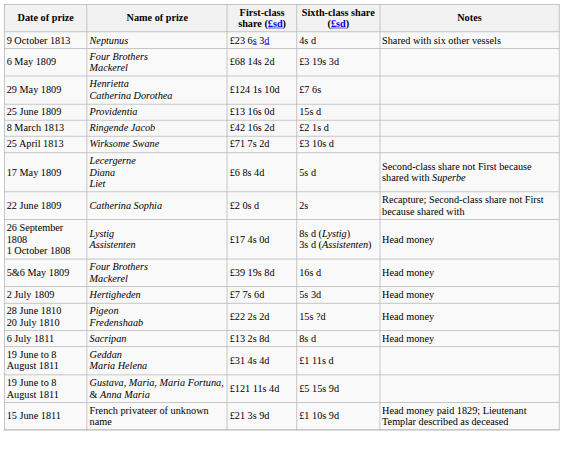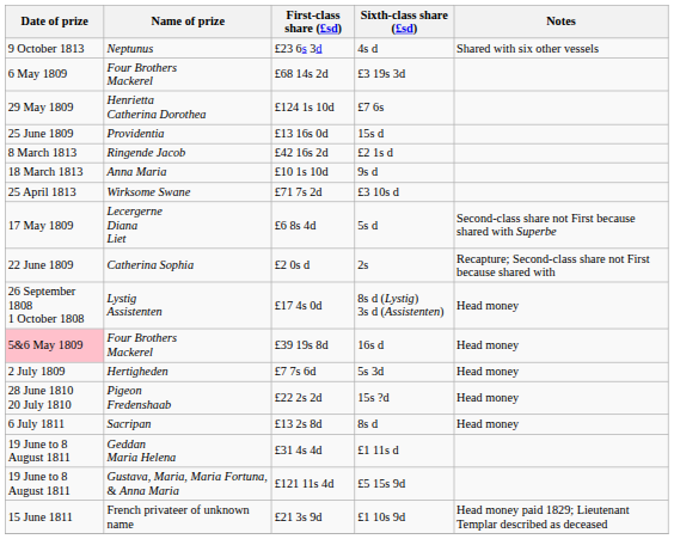+ row: 18 March 1813 | Anna Maria | £10 1s 10d | 9s d
£39 19s 8d | Date of prize: no background -> pink background
